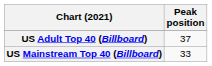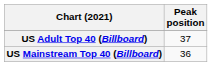US Mainstream Top 40 (Billboard) | Peak position: 33 -> 36
